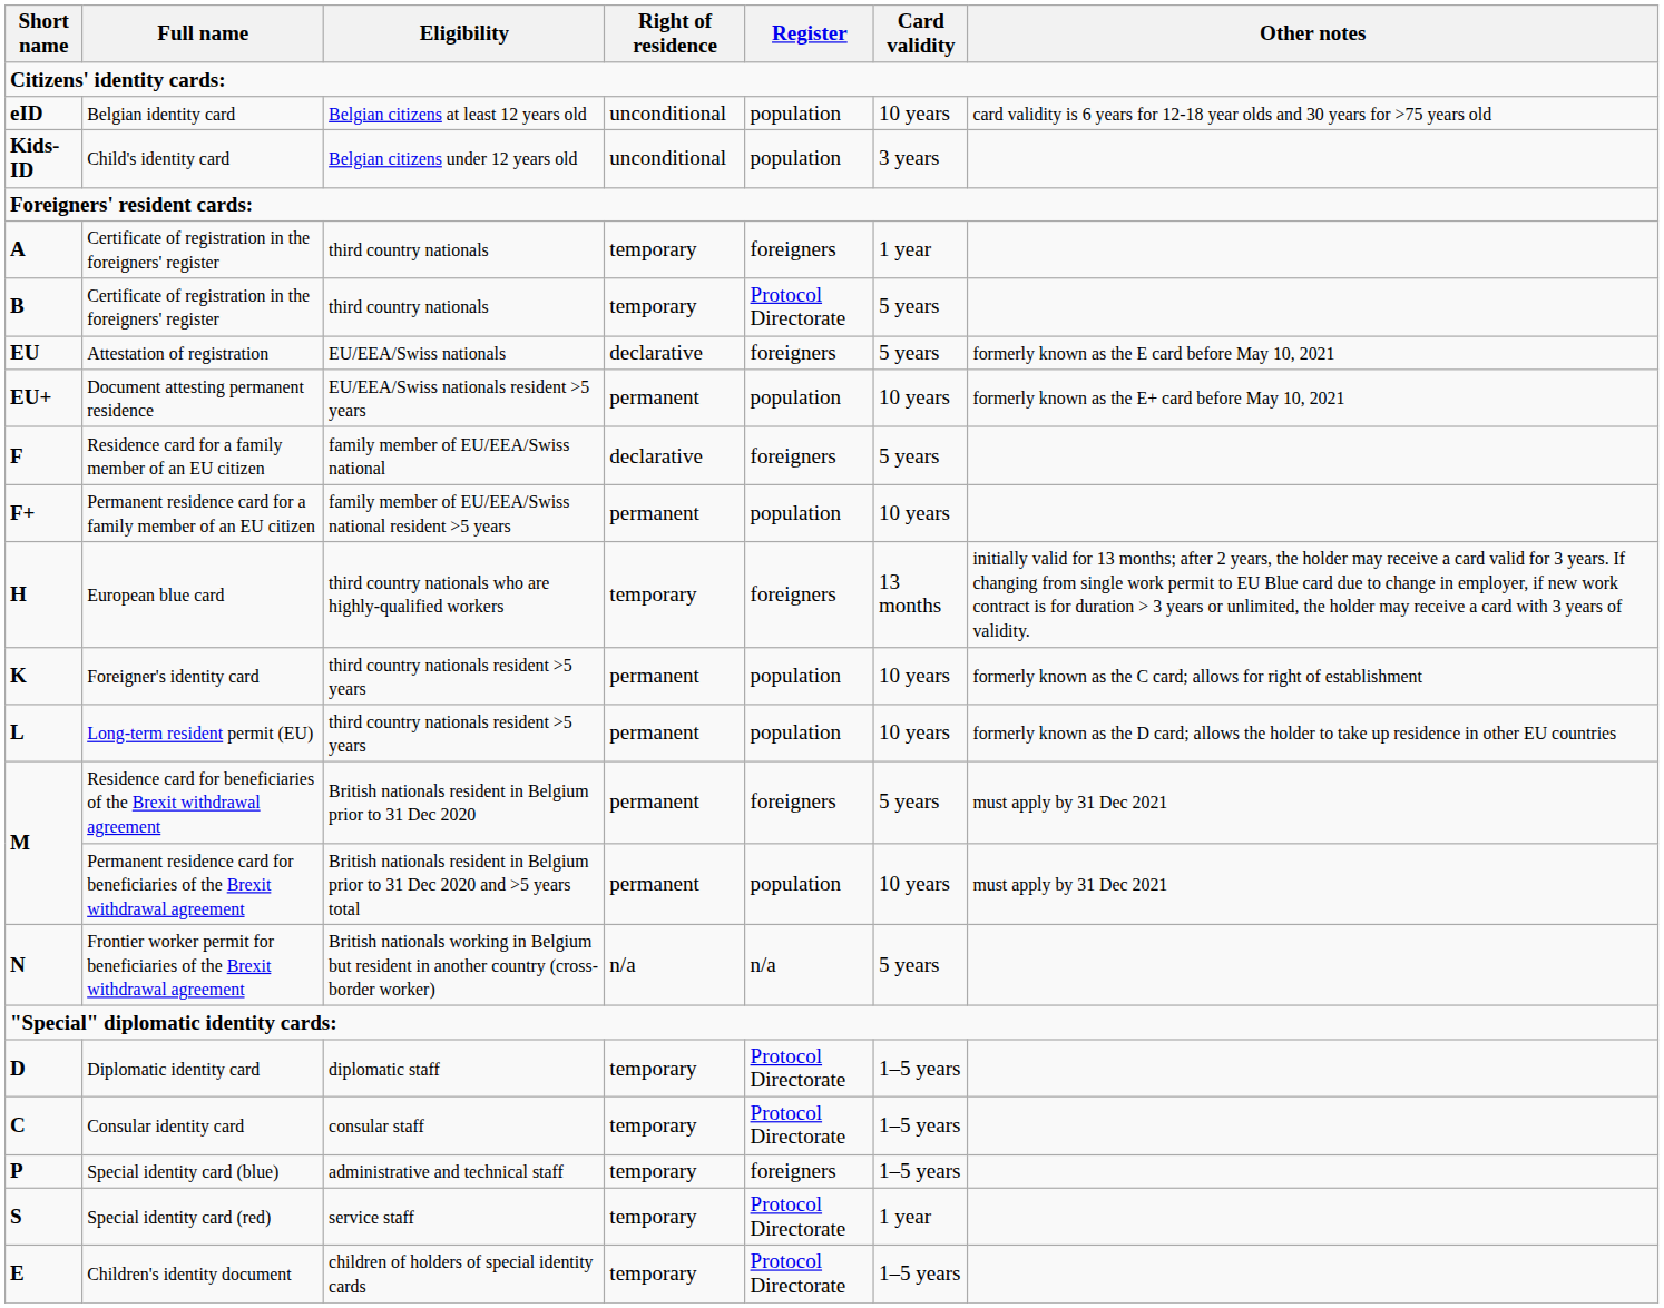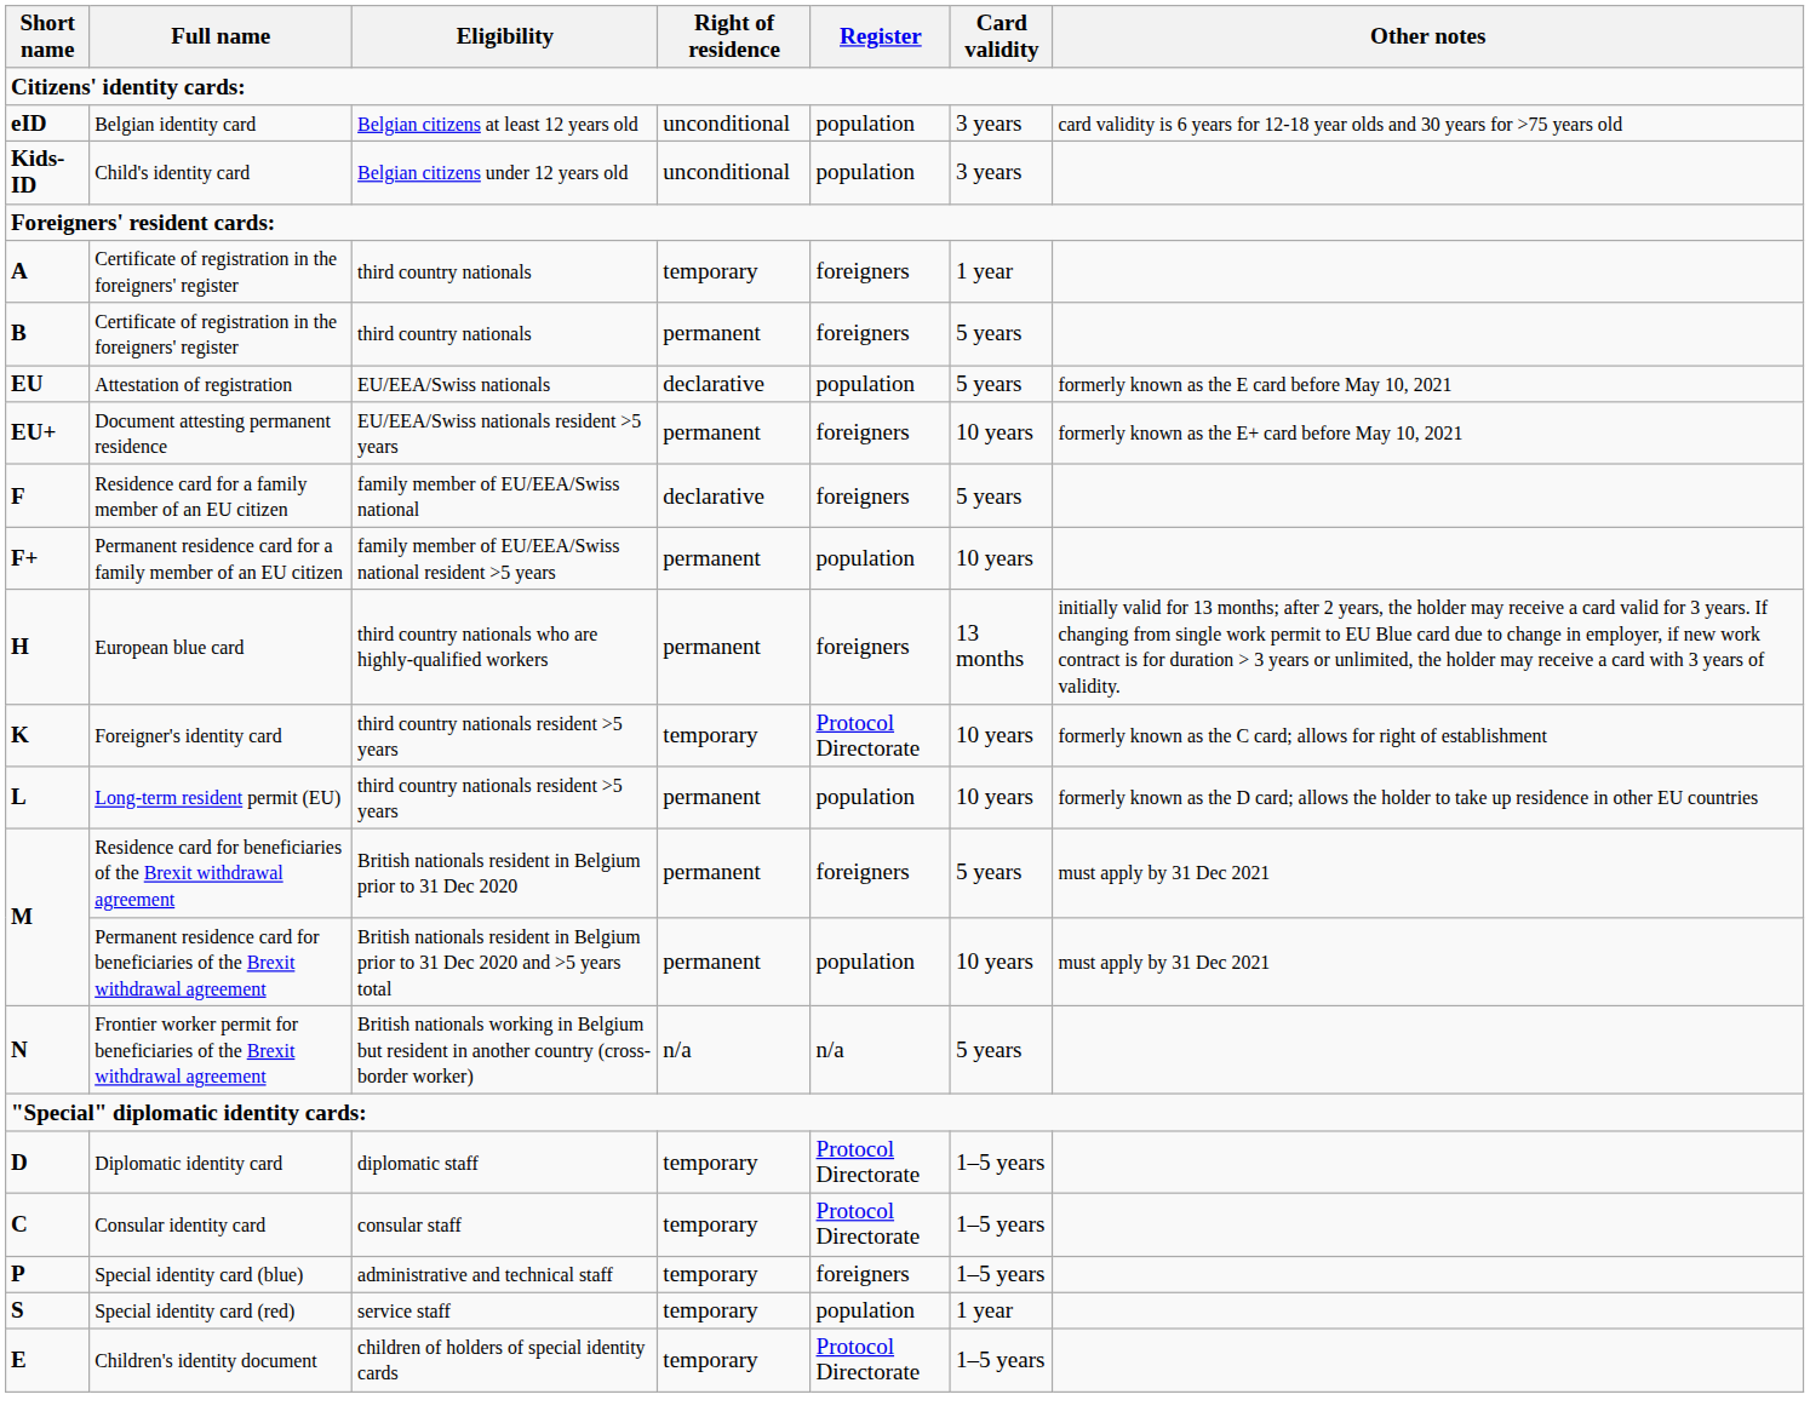Belgian identity card | Card validity: 10 years -> 3 years
B / Certificate of registration in the foreigners' register | Right of residence: temporary -> permanent
B / Certificate of registration in the foreigners' register | Register: Protocol Directorate -> foreigners
Attestation of registration | Register: foreigners -> population
Document attesting permanent residence | Register: population -> foreigners
European blue card | Right of residence: temporary -> permanent
Foreigner's identity card | Right of residence: permanent -> temporary
Foreigner's identity card | Register: population -> Protocol Directorate
Special identity card (red) | Register: Protocol Directorate -> population
